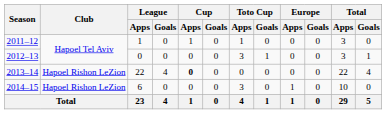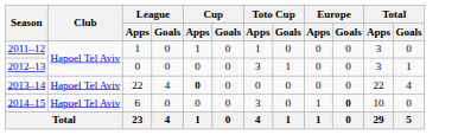2013–14 | Club: Hapoel Rishon LeZion -> Hapoel Tel Aviv
2014–15 | Club: Hapoel Rishon LeZion -> Hapoel Tel Aviv
2014–15 | Europe / Goals: normal -> bold
